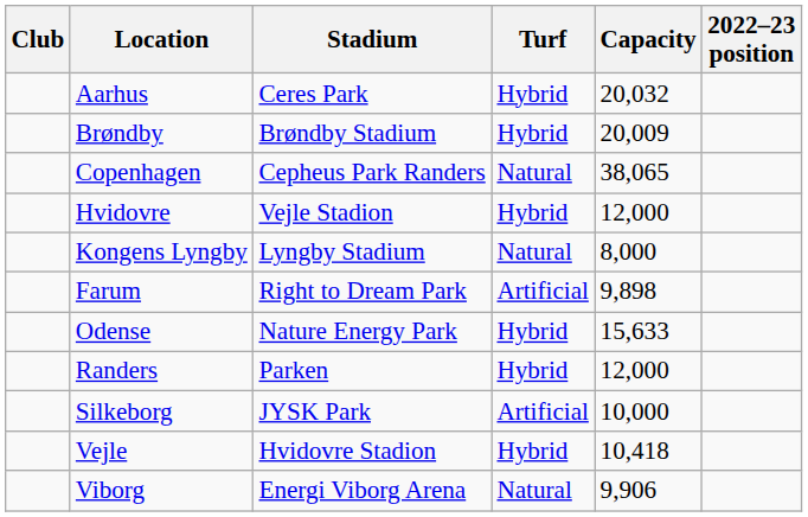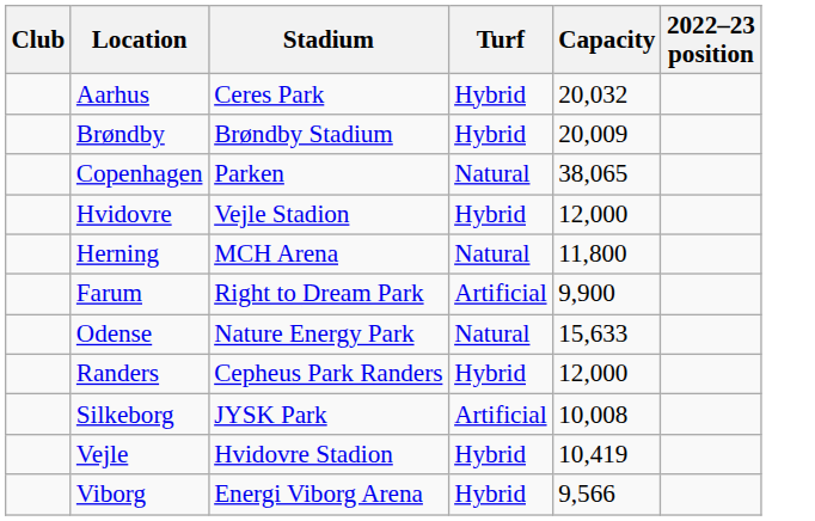Copenhagen | Stadium: Cepheus Park Randers -> Parken
- row: Kongens Lyngby | Lyngby Stadium | Natural | 8,000
+ row: Herning | MCH Arena | Natural | 11,800
Farum | Capacity: 9,898 -> 9,900
Odense | Turf: Hybrid -> Natural
Randers | Stadium: Parken -> Cepheus Park Randers
Silkeborg | Capacity: 10,000 -> 10,008
Vejle | Capacity: 10,418 -> 10,419
Viborg | Turf: Natural -> Hybrid
Viborg | Capacity: 9,906 -> 9,566
